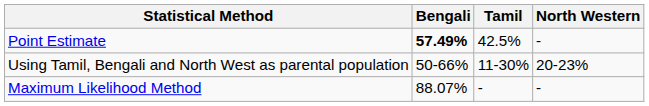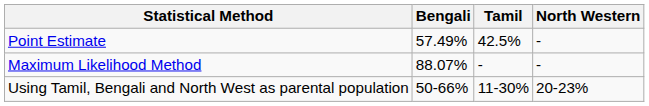Point Estimate | Bengali: bold -> normal
rows swapped: Maximum Likelihood Method <-> Using Tamil, Bengali and North West as parental population
